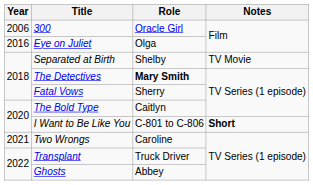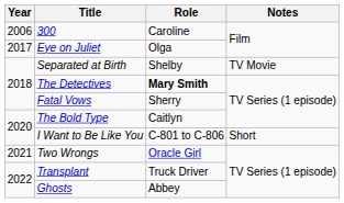300 | Role: Oracle Girl -> Caroline
Eye on Juliet | Year: 2016 -> 2017
I Want to Be Like You | Notes: bold -> normal
Two Wrongs | Role: Caroline -> Oracle Girl
